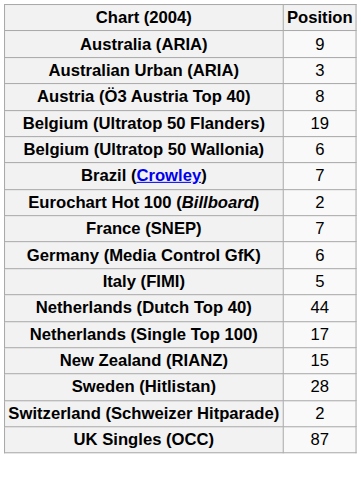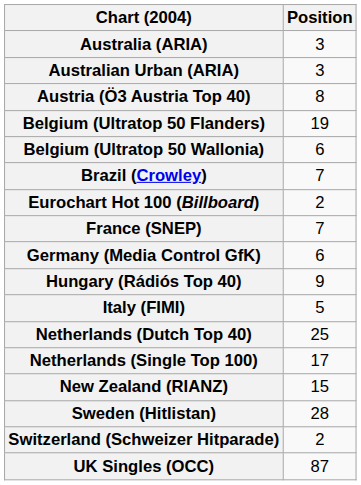Australia (ARIA) | Position: 9 -> 3
+ row: Hungary (Rádiós Top 40) | 9
Netherlands (Dutch Top 40) | Position: 44 -> 25
